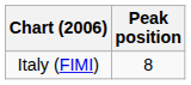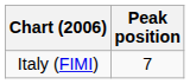Italy (FIMI) | Peak position: 8 -> 7
